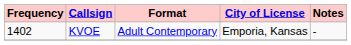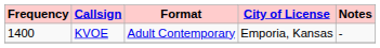KVOE | Frequency: 1402 -> 1400
